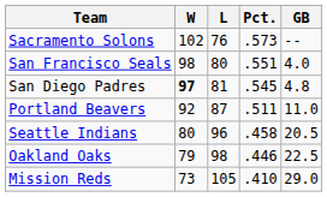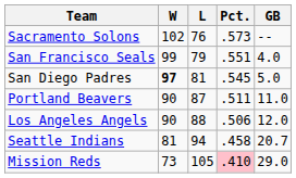San Francisco Seals | W: 98 -> 99
San Francisco Seals | L: 80 -> 79
San Diego Padres | GB: 4.8 -> 5.0
Portland Beavers | W: 92 -> 90
+ row: Los Angeles Angels | 90 | 88 | .506 | 12.0
Seattle Indians | W: 80 -> 81
Seattle Indians | L: 96 -> 94
Seattle Indians | GB: 20.5 -> 20.7
- row: Oakland Oaks | 79 | 98 | .446 | 22.5
Mission Reds | Pct.: no background -> pink background
